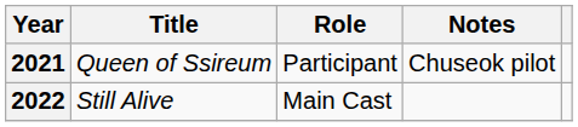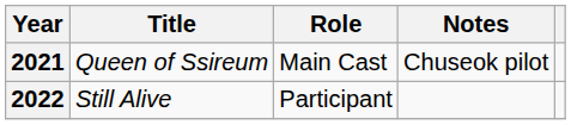2021 | Role: Participant -> Main Cast
2022 | Role: Main Cast -> Participant
